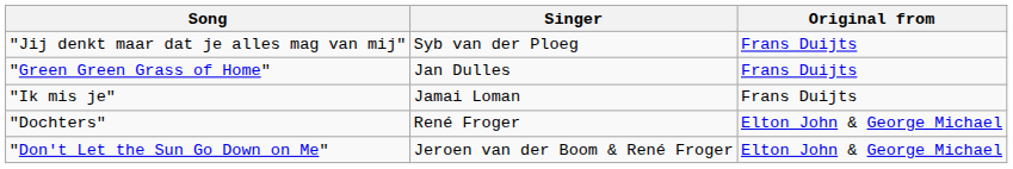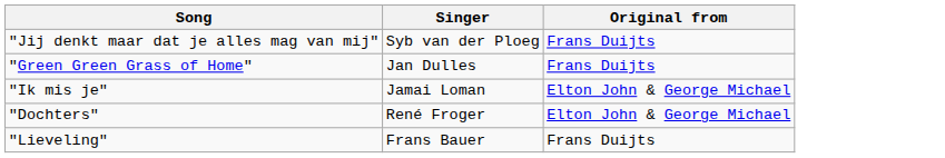"Ik mis je" | Original from: Frans Duijts -> Elton John & George Michael
+ row: "Lieveling" | Frans Bauer | Frans Duijts
- row: "Don't Let the Sun Go Down on Me" | Jeroen van der Boom & René Froger | Elton John & George Michael
